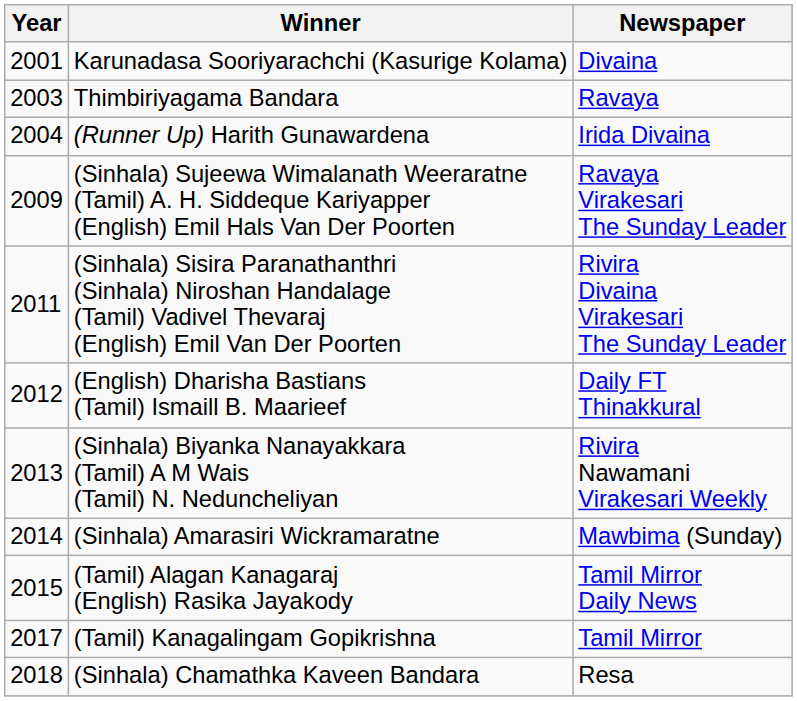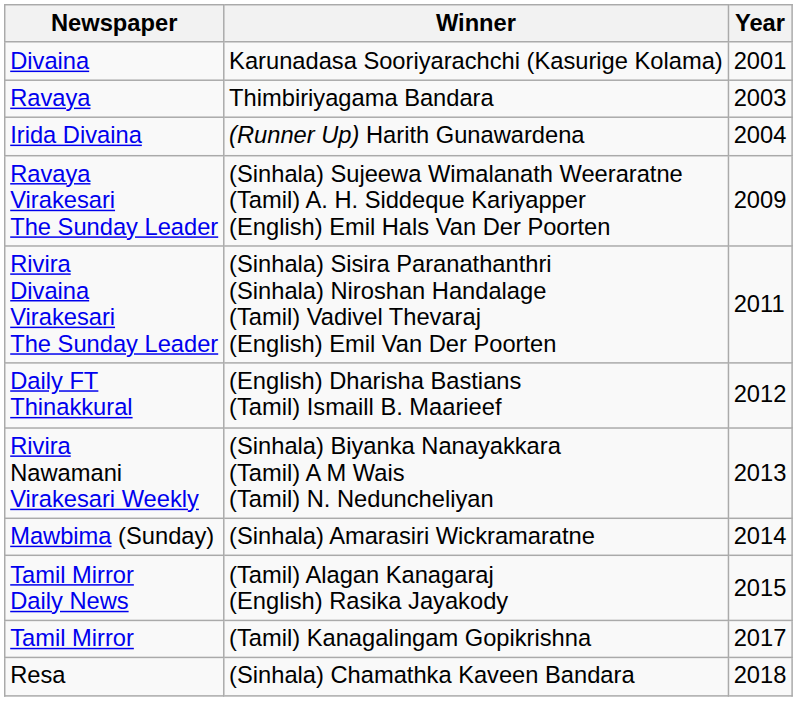columns swapped: Year <-> Newspaper
